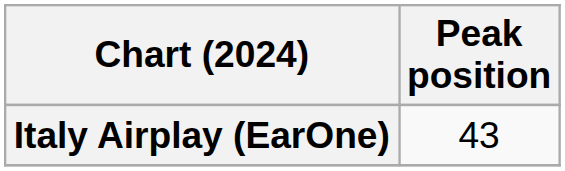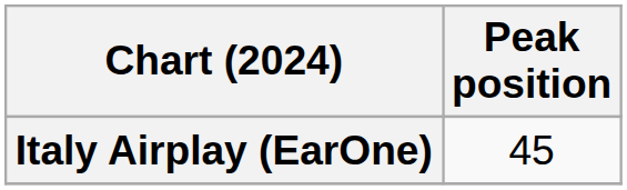Italy Airplay (EarOne) | Peak position: 43 -> 45
